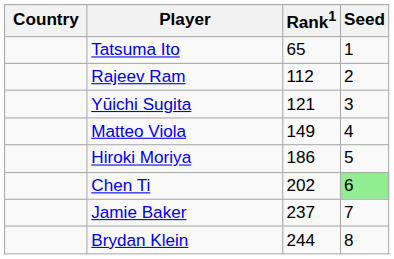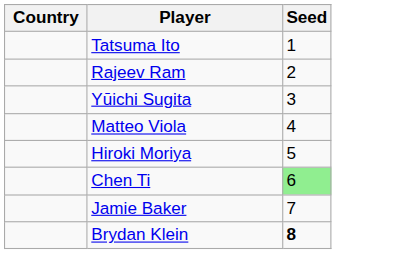- column: Rank1 | 65 | 112 | 121 | 149 | 186 | 202 | 237 | 244
Brydan Klein | Seed: normal -> bold
